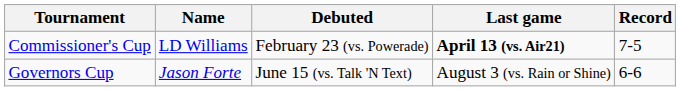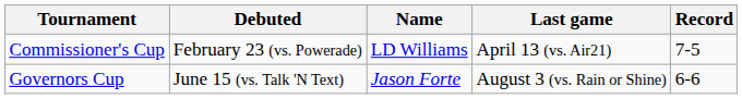columns swapped: Name <-> Debuted
Commissioner's Cup | Last game: bold -> normal
